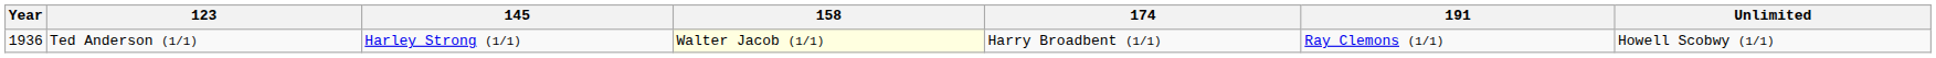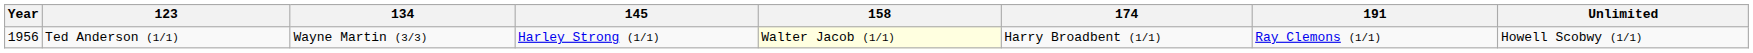+ column: 134 | Wayne Martin (3/3)
Ted Anderson (1/1) | Year: 1936 -> 1956
